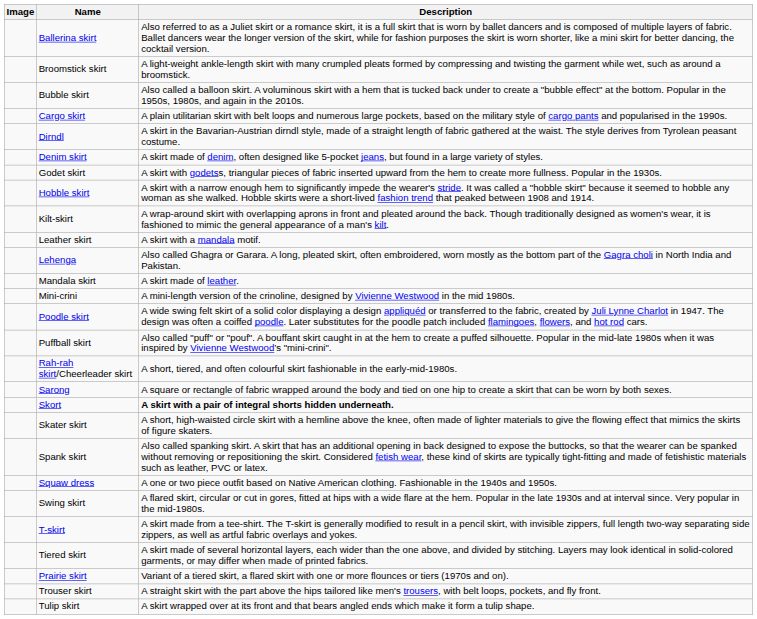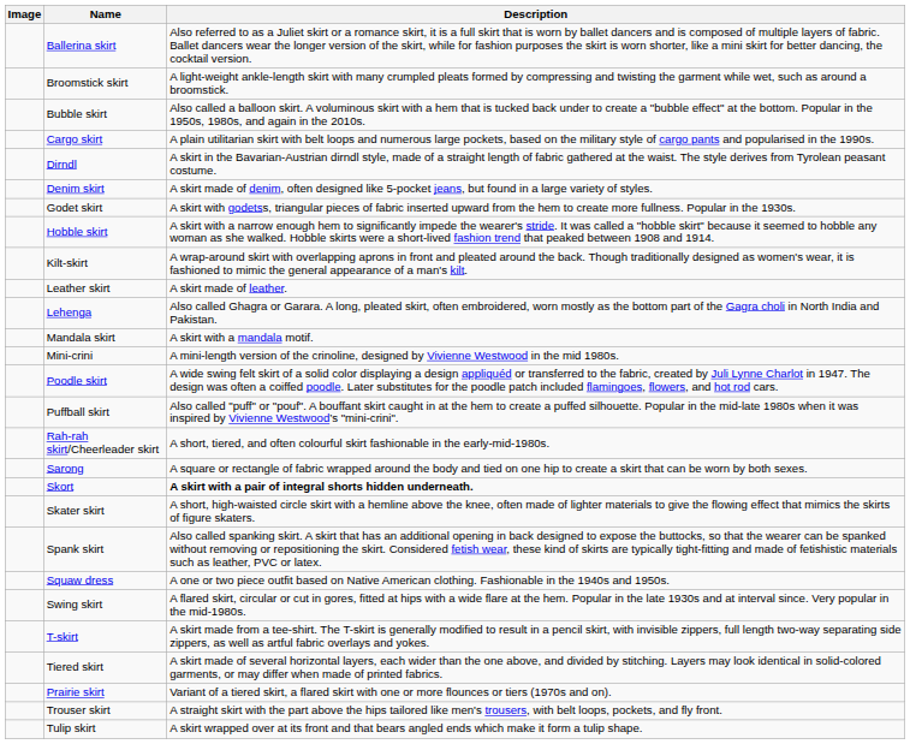Leather skirt | Description: A skirt with a mandala motif. -> A skirt made of leather.
Mandala skirt | Description: A skirt made of leather. -> A skirt with a mandala motif.
